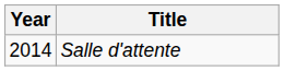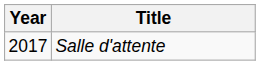Salle d'attente | Year: 2014 -> 2017
